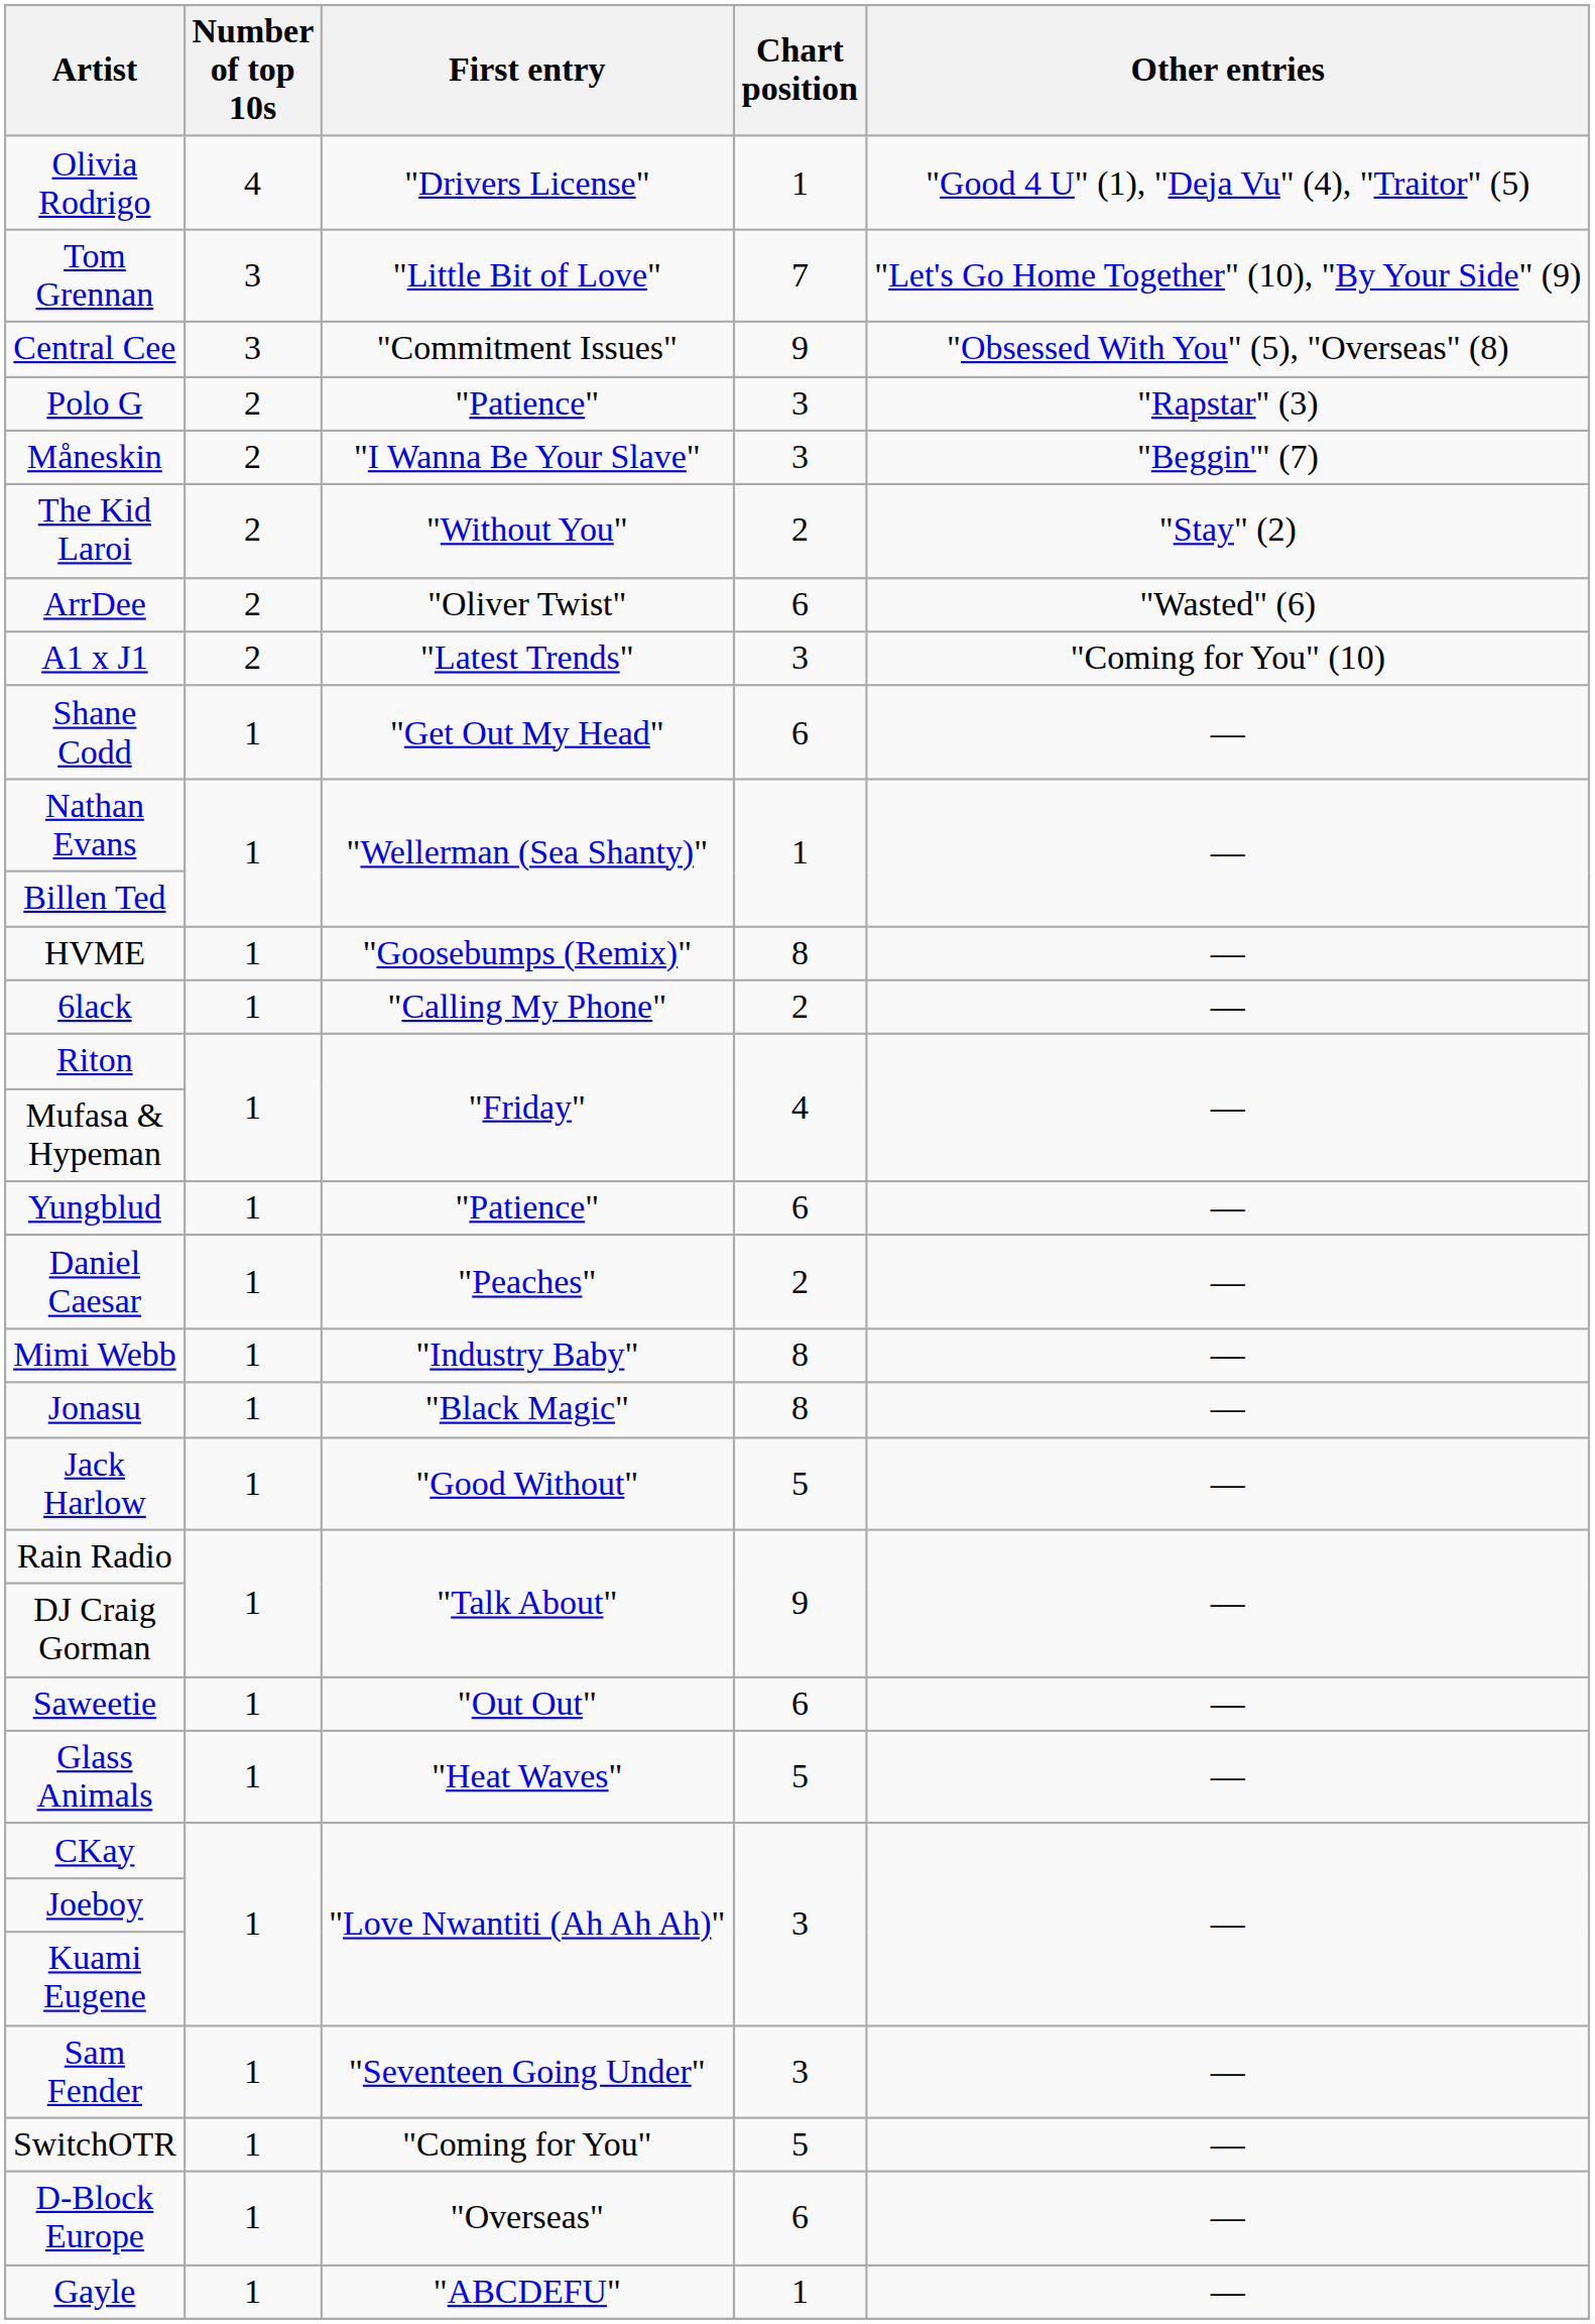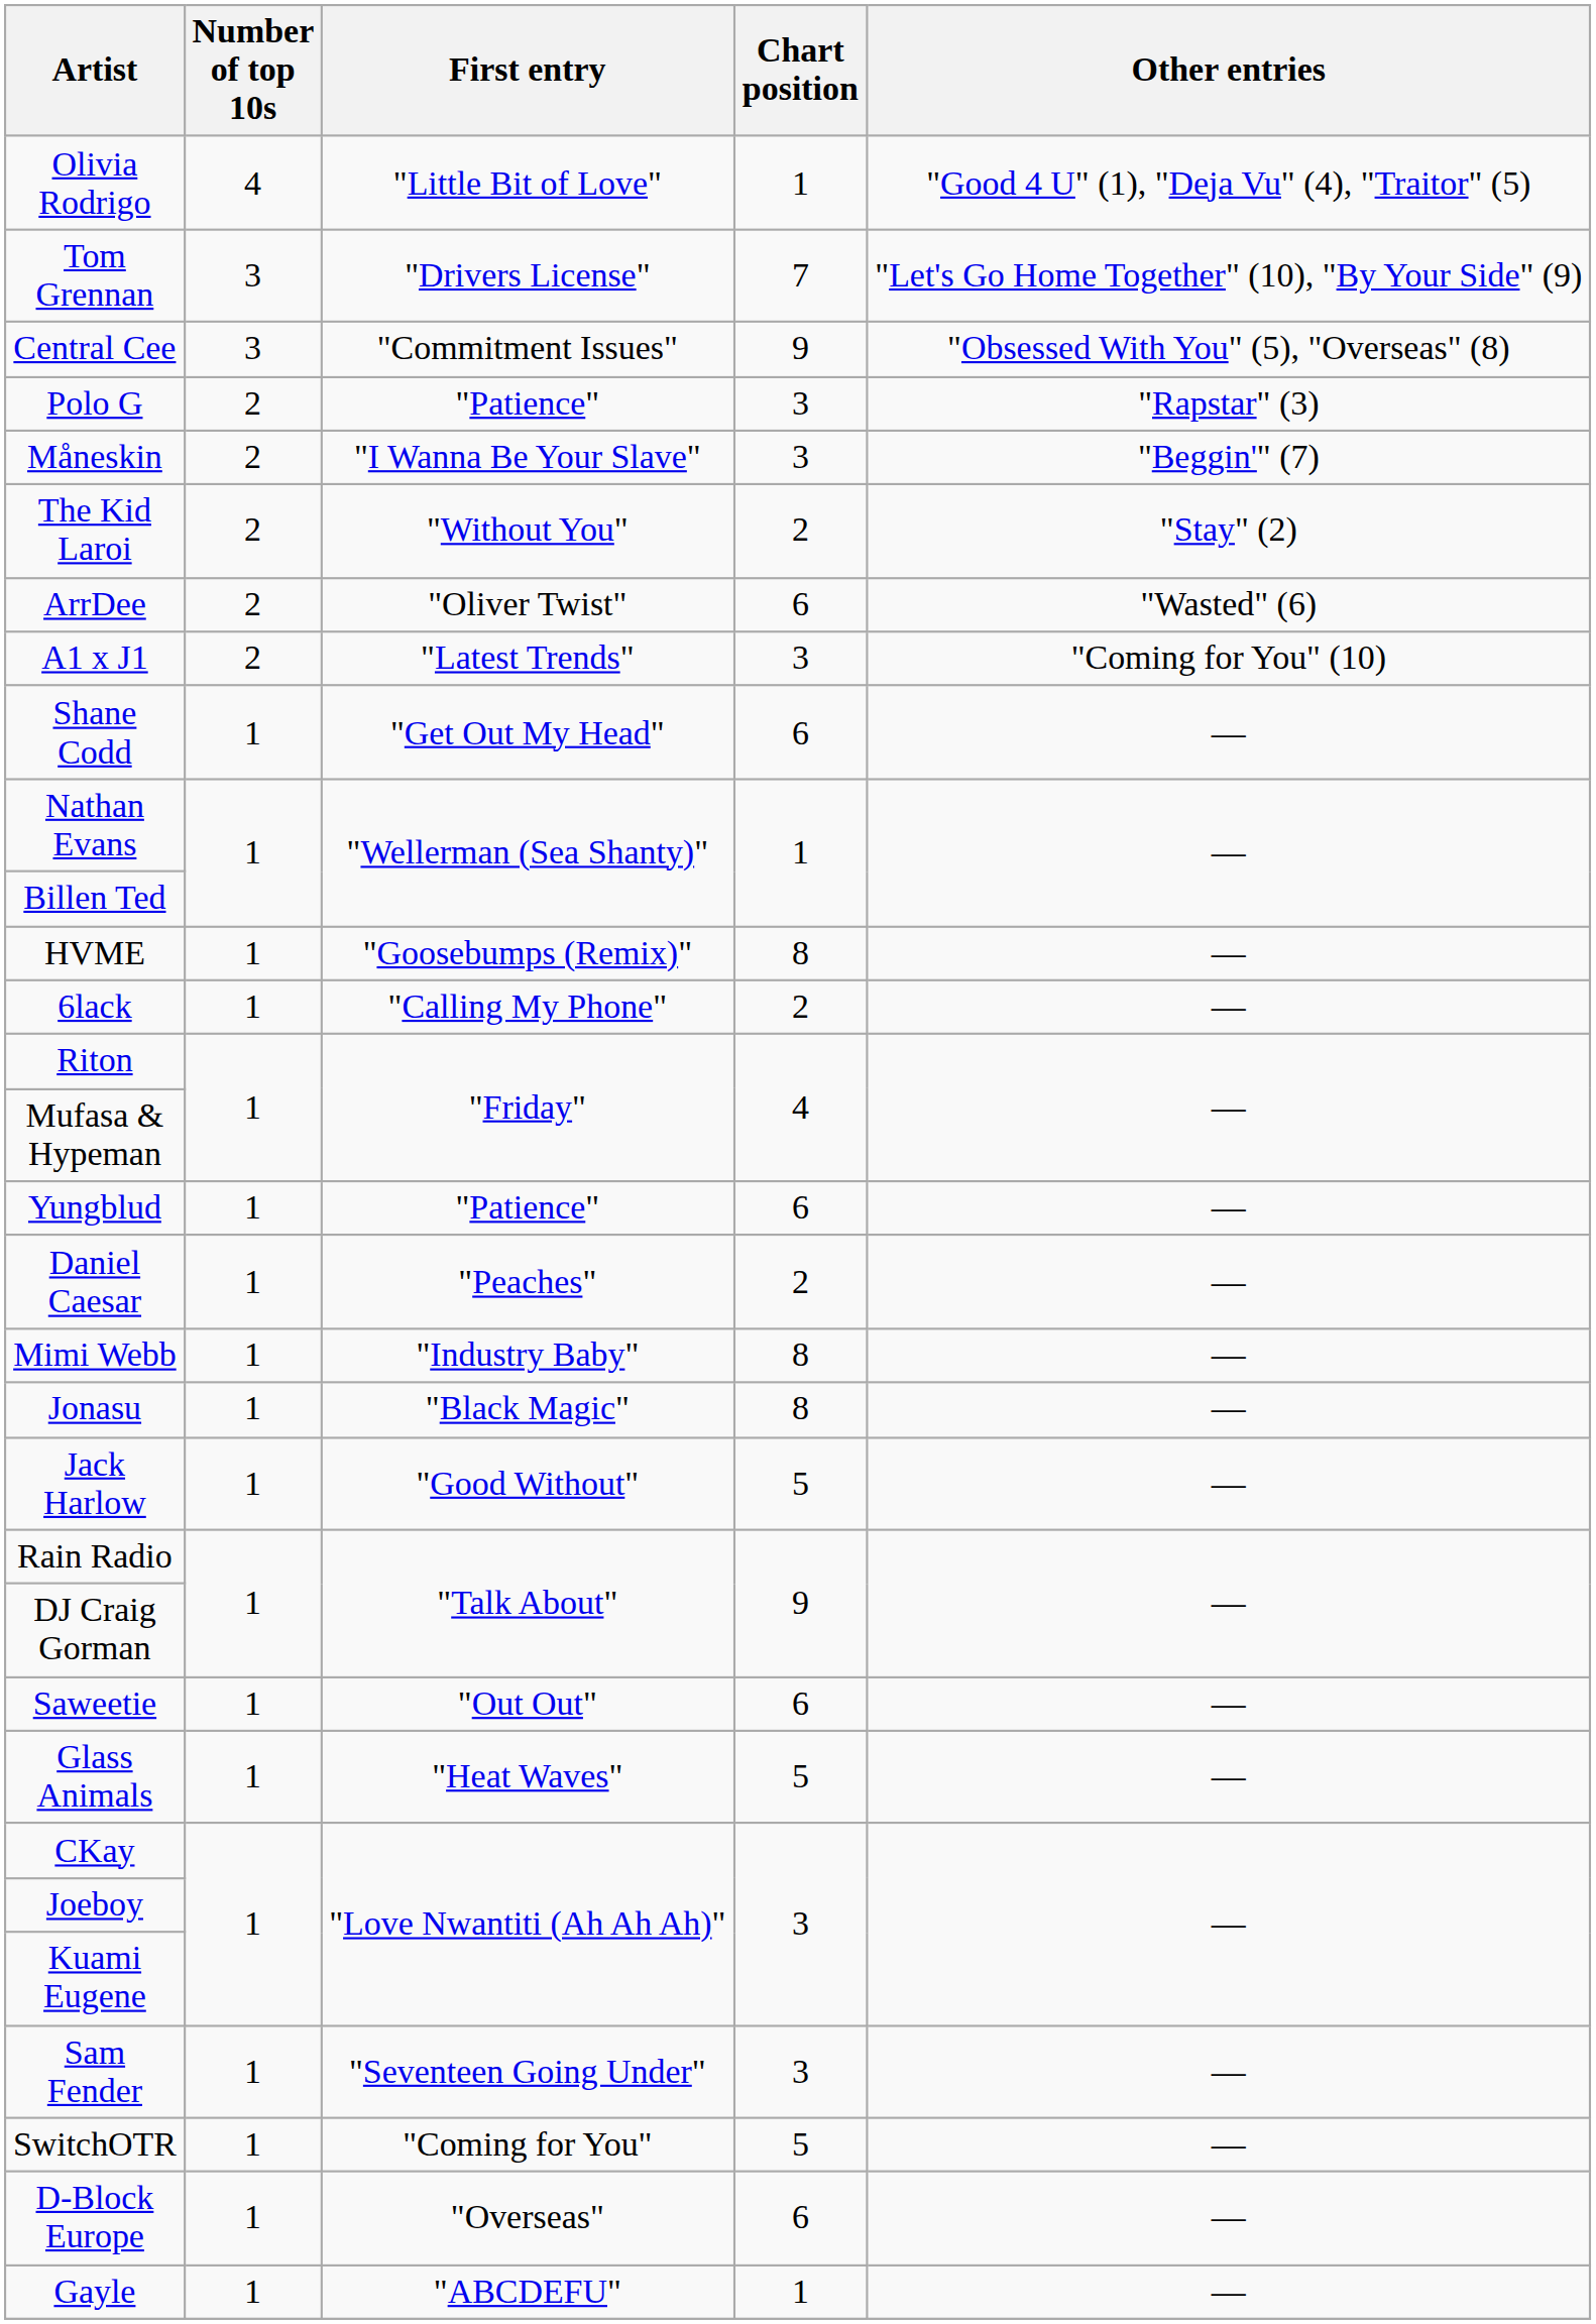Olivia Rodrigo | First entry: "Drivers License" -> "Little Bit of Love"
Tom Grennan | First entry: "Little Bit of Love" -> "Drivers License"
